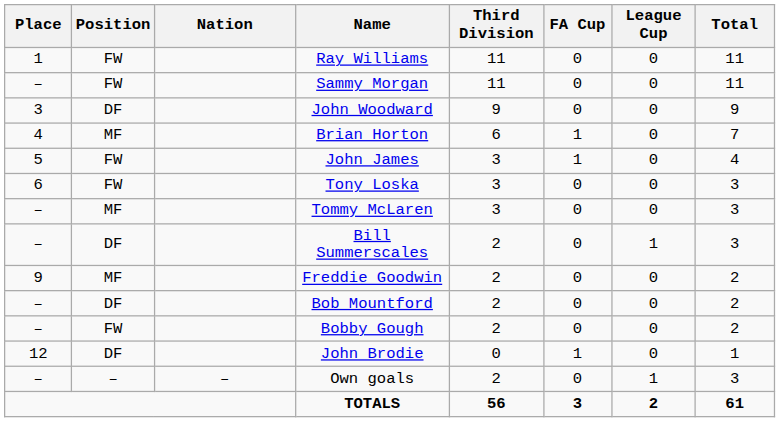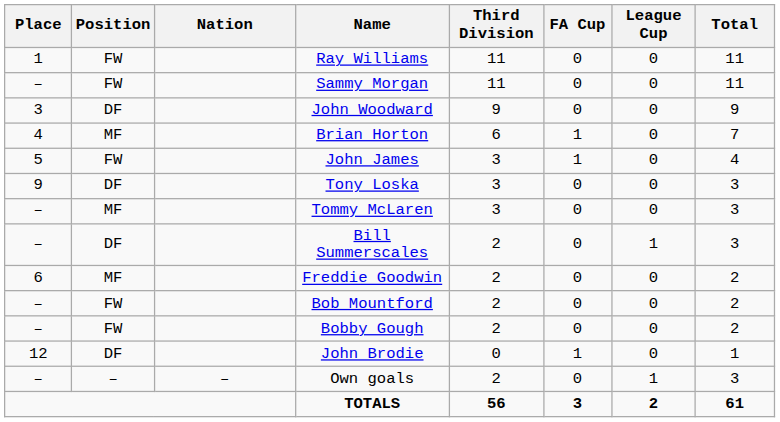Tony Loska | Place: 6 -> 9
Tony Loska | Position: FW -> DF
Freddie Goodwin | Place: 9 -> 6
Bob Mountford | Position: DF -> FW
